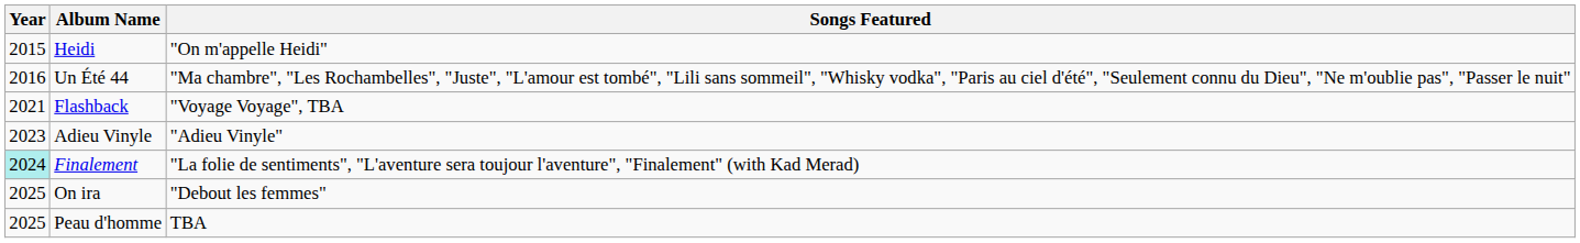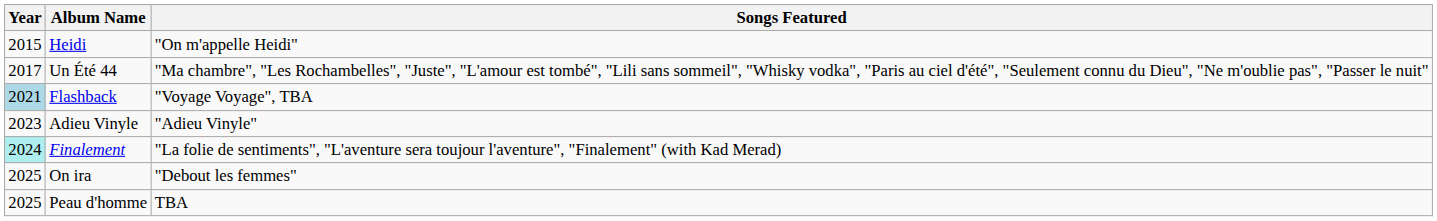Un Été 44 | Year: 2016 -> 2017
Flashback | Year: no background -> lightblue background
